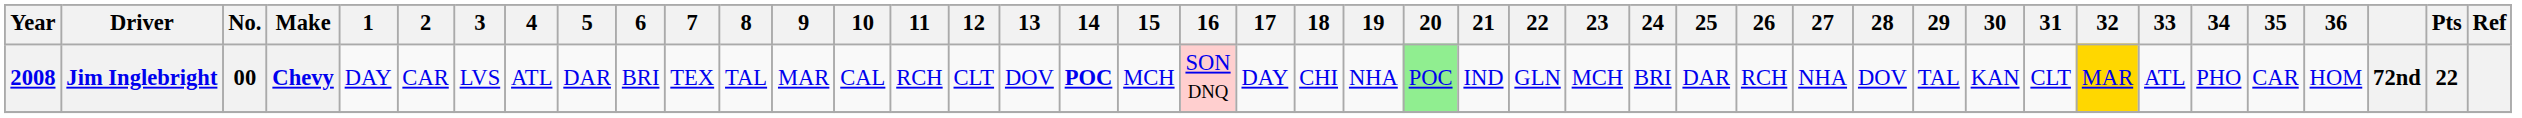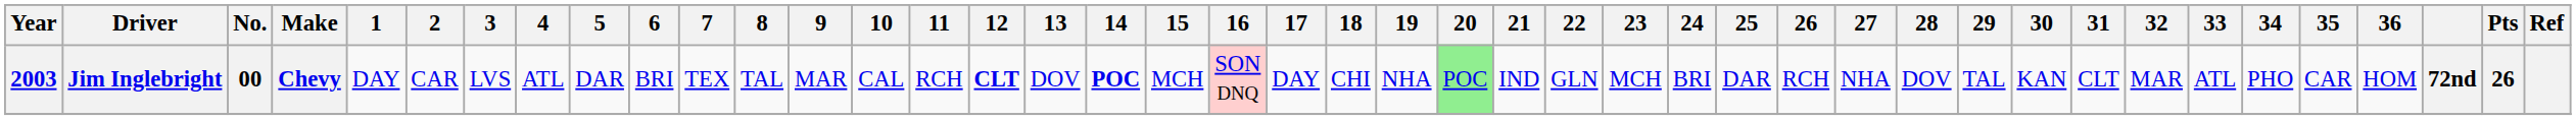Jim Inglebright | Year: 2008 -> 2003
Jim Inglebright | 12: normal -> bold
Jim Inglebright | 32: gold background -> no background
Jim Inglebright | Pts: 22 -> 26
